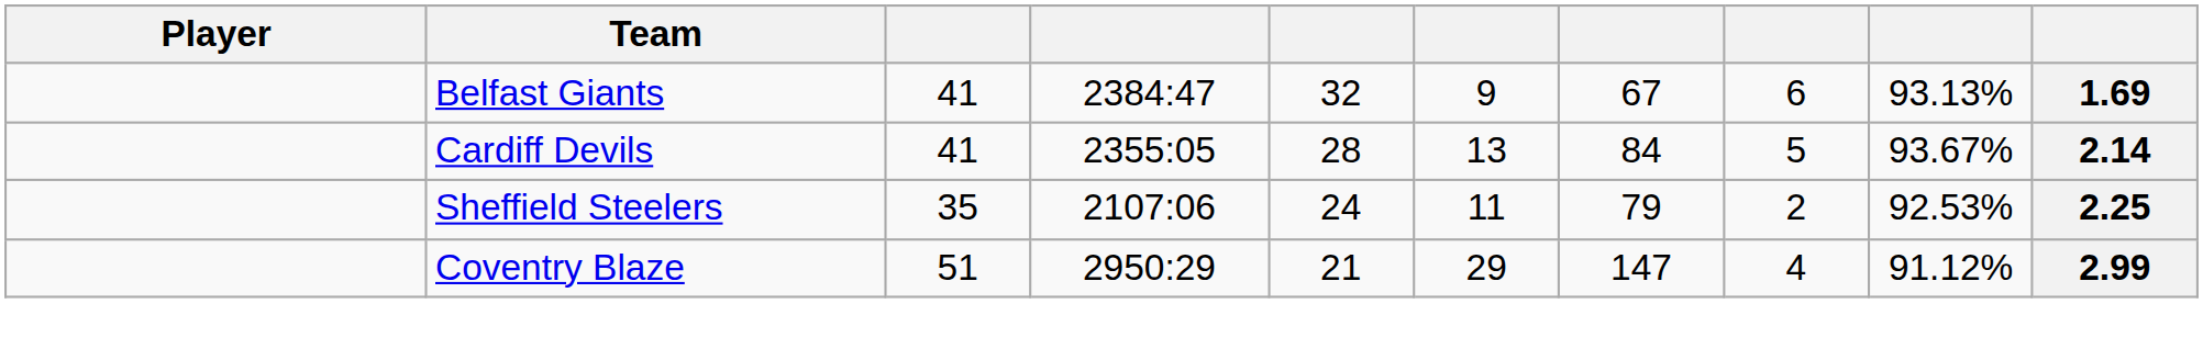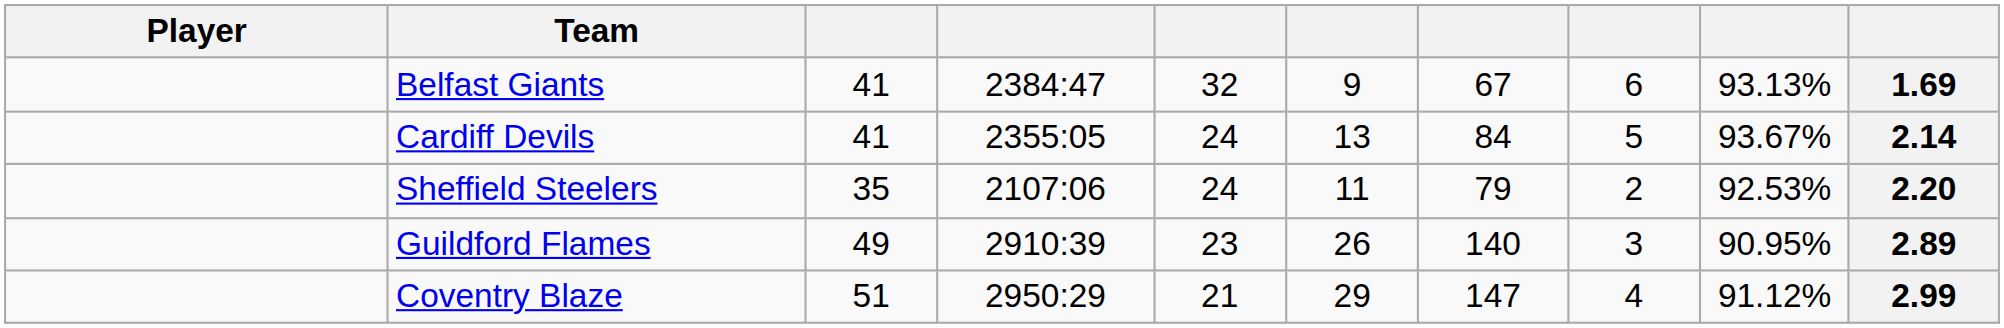Cardiff Devils | column 5: 28 -> 24
Sheffield Steelers | column 10: 2.25 -> 2.20
+ row: Guildford Flames | 49 | 2910:39 | 23 | 26 | 140 | 3 | 90.95% | 2.89
